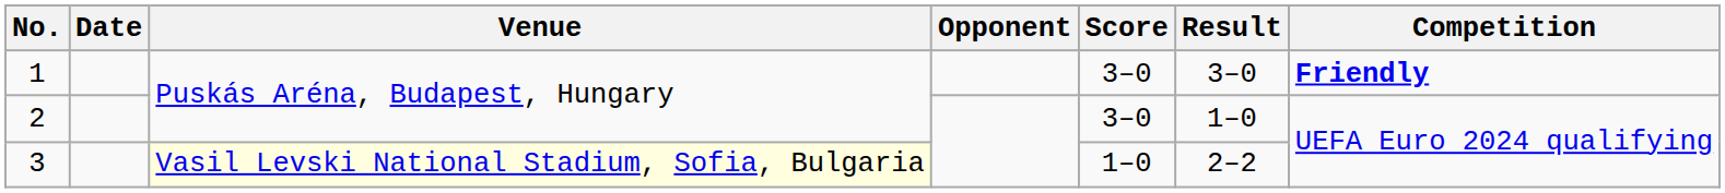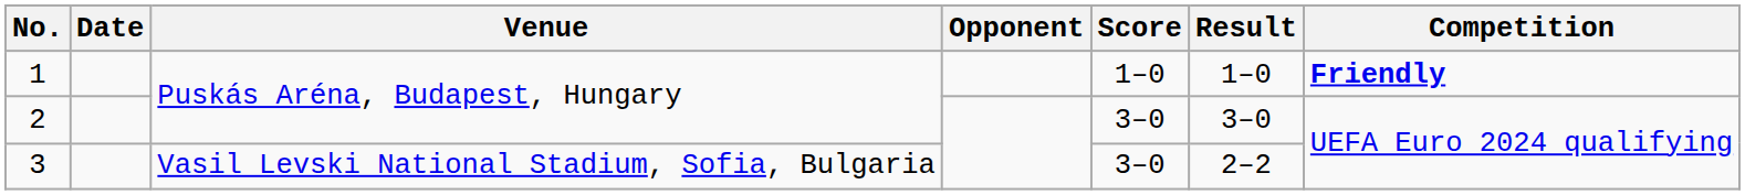1 | Score: 3–0 -> 1–0
1 | Result: 3–0 -> 1–0
2 | Result: 1–0 -> 3–0
3 | Venue: lightyellow background -> no background
3 | Score: 1–0 -> 3–0
